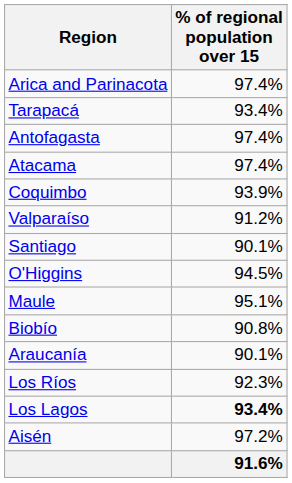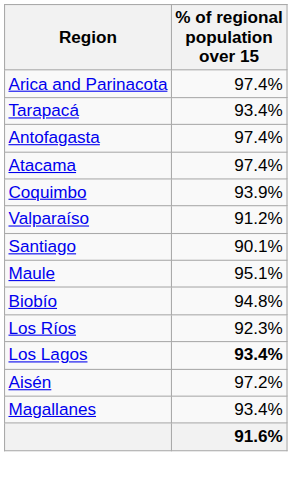- row: O'Higgins | 94.5%
Biobío | % of regional population over 15: 90.8% -> 94.8%
- row: Araucanía | 90.1%
+ row: Magallanes | 93.4%
